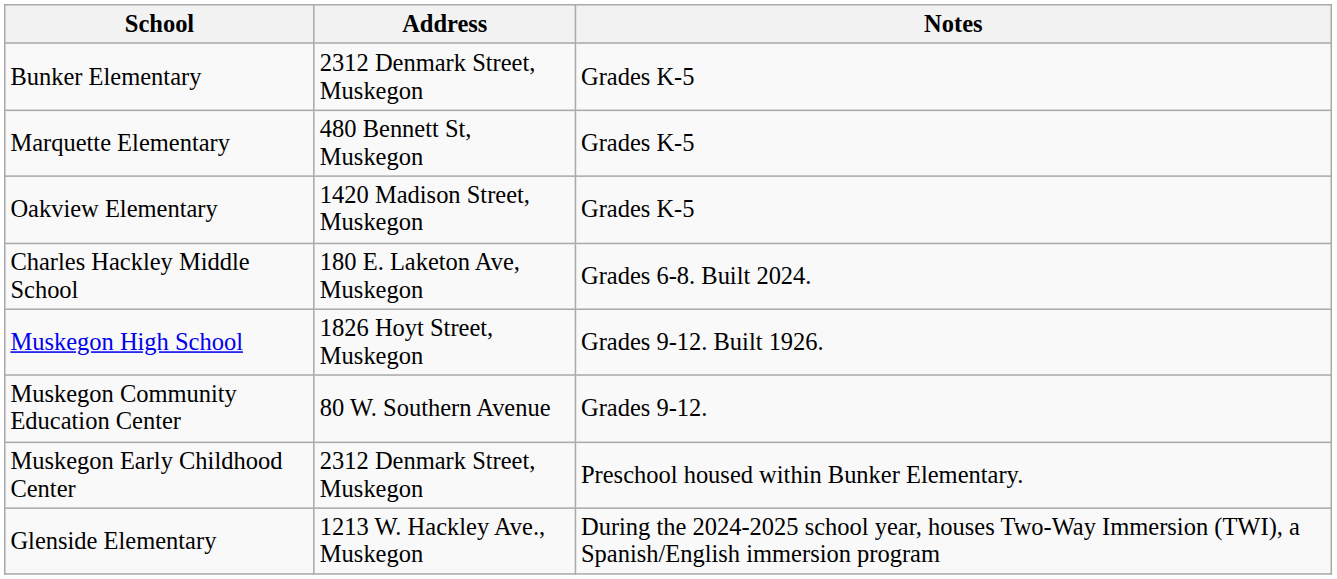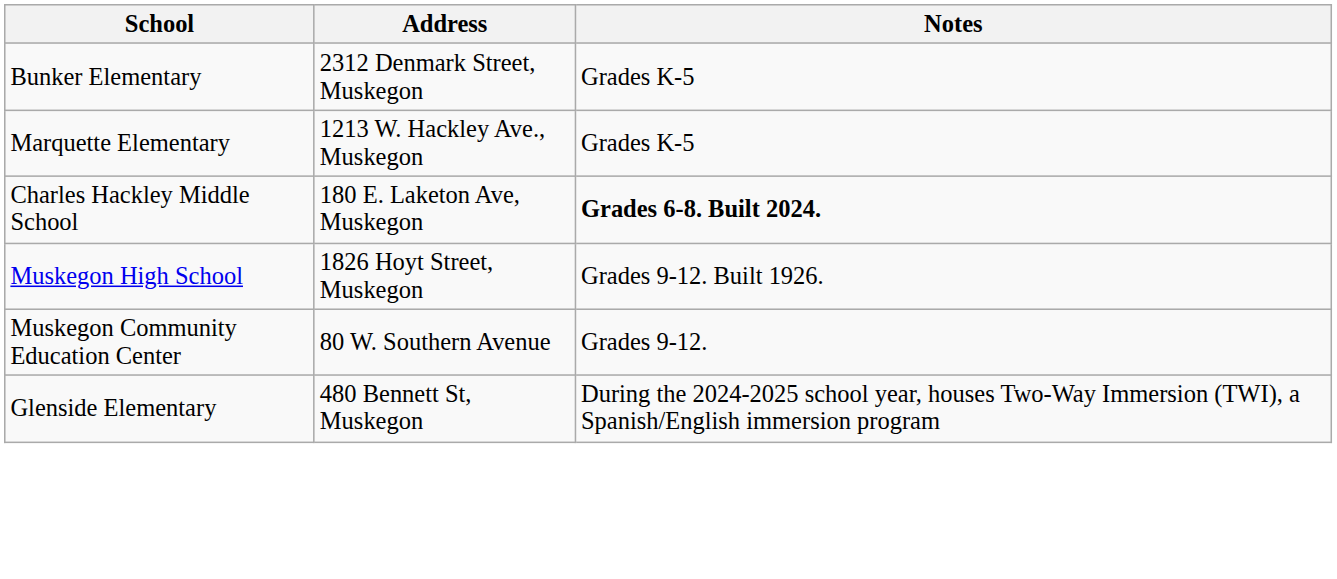Marquette Elementary | Address: 480 Bennett St, Muskegon -> 1213 W. Hackley Ave., Muskegon
- row: Oakview Elementary | 1420 Madison Street, Muskegon | Grades K-5
Charles Hackley Middle School | Notes: normal -> bold
- row: Muskegon Early Childhood Center | 2312 Denmark Street, Muskegon | Preschool housed within Bunker Elementary.
Glenside Elementary | Address: 1213 W. Hackley Ave., Muskegon -> 480 Bennett St, Muskegon
